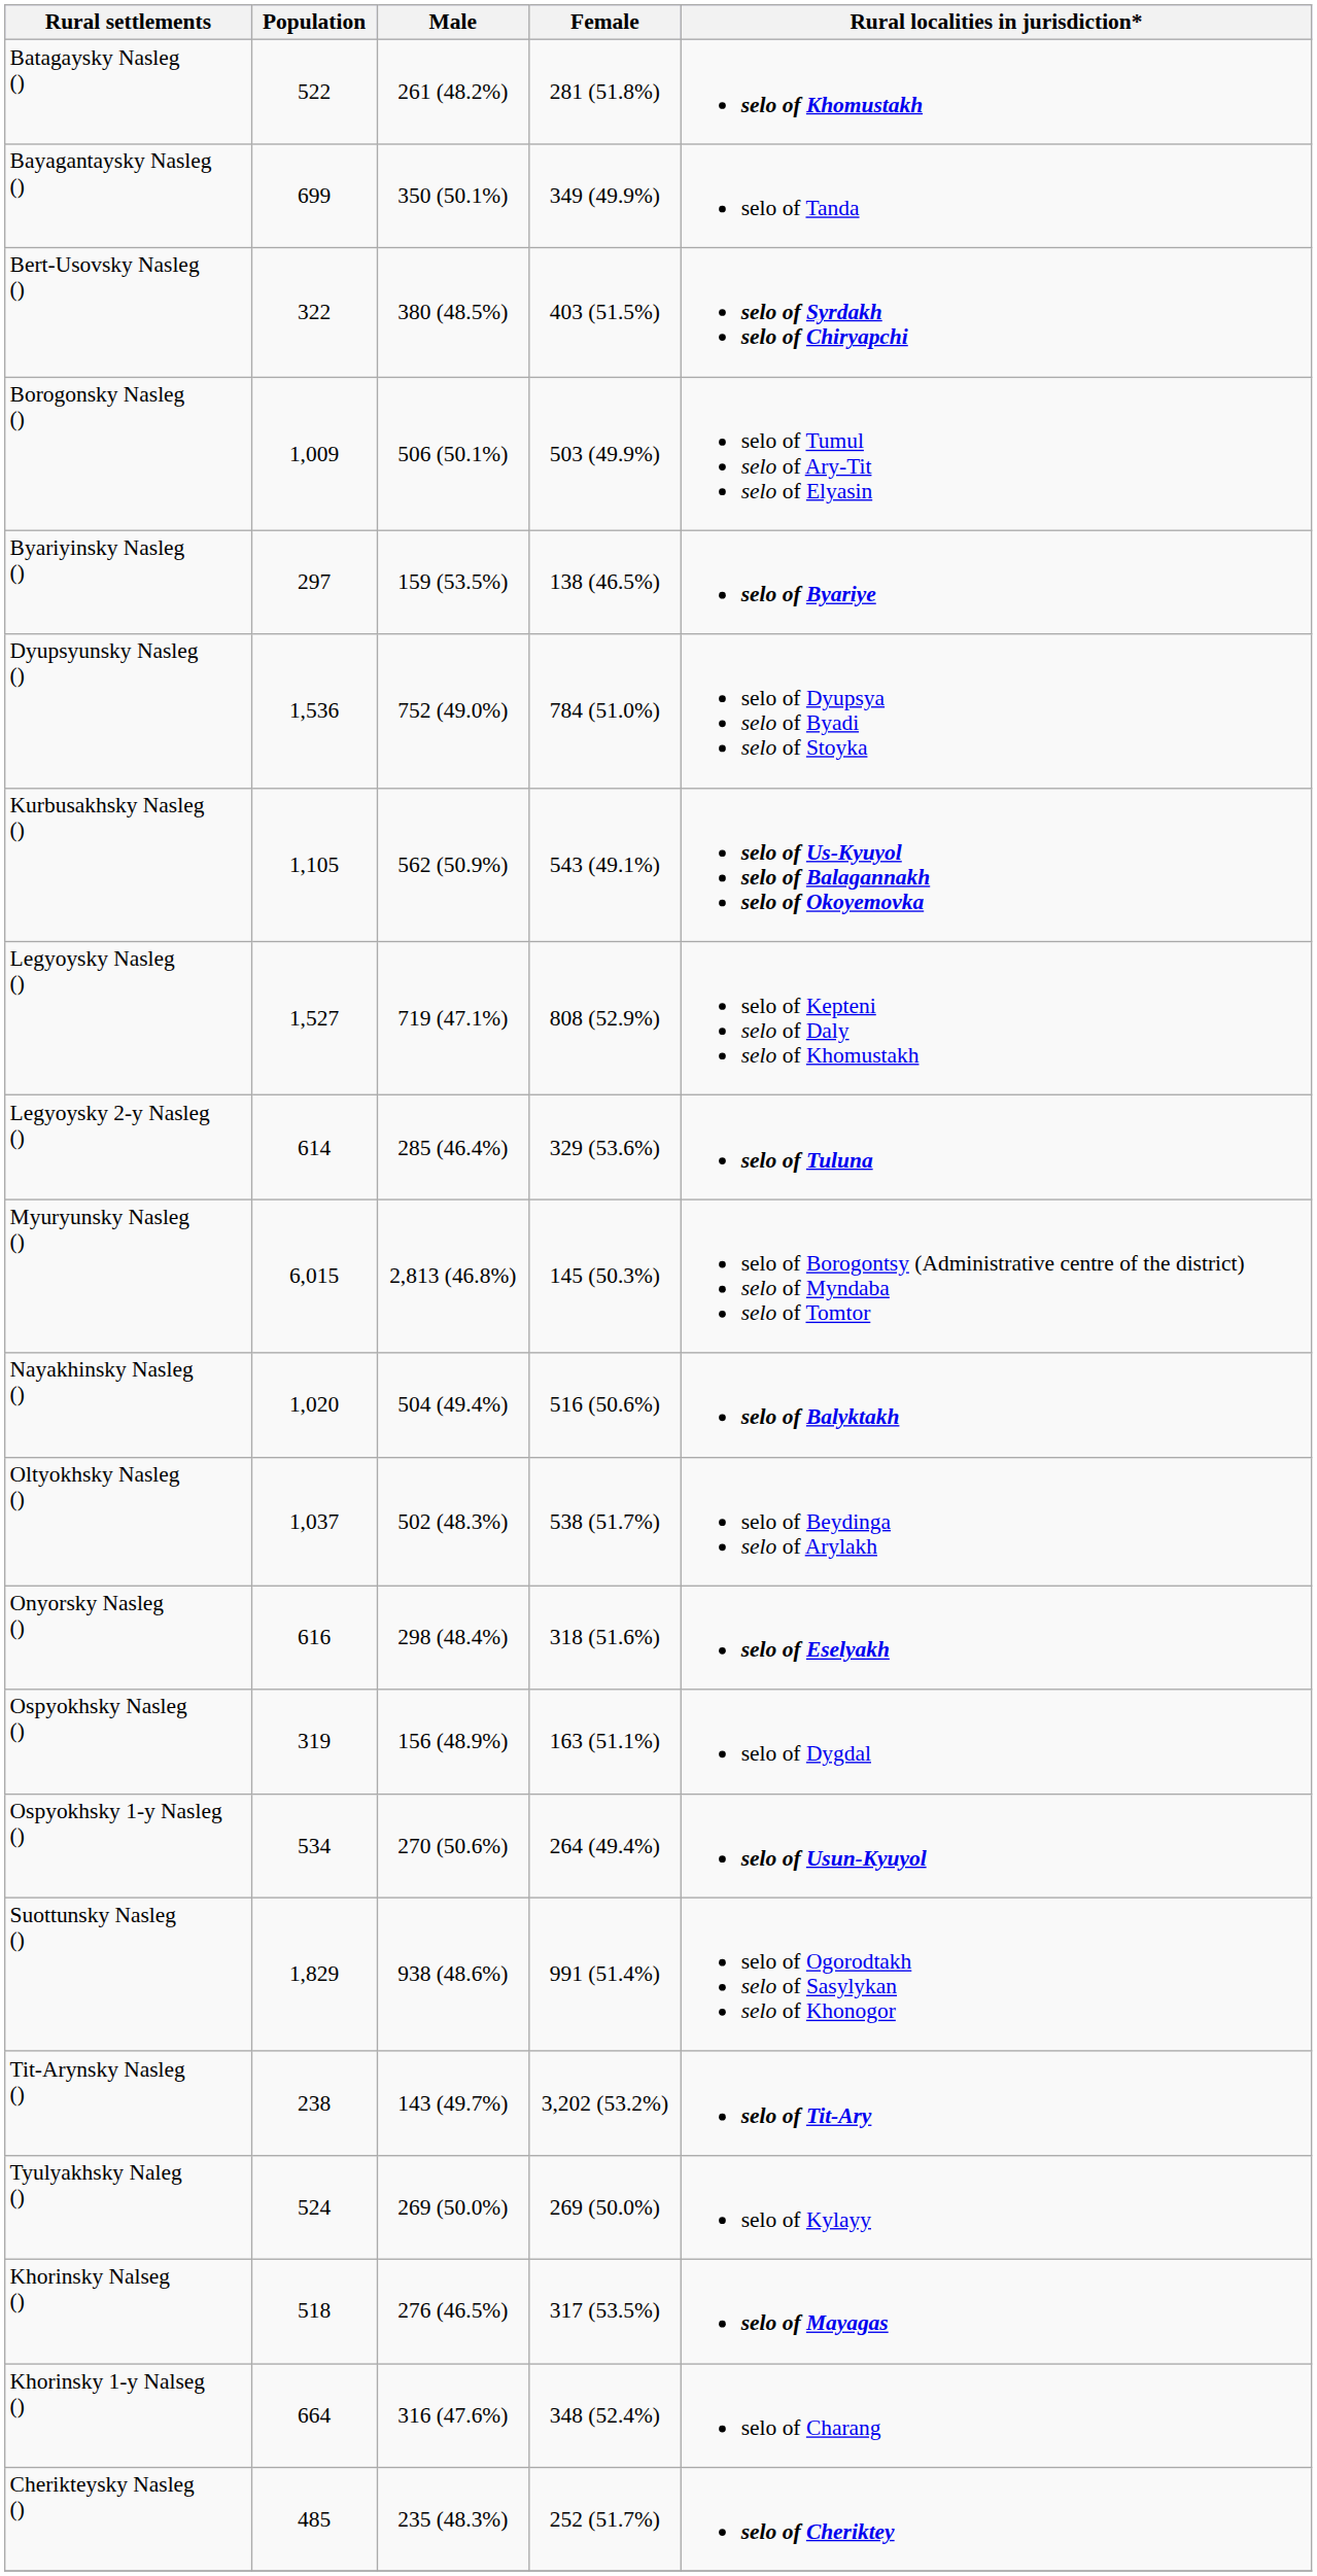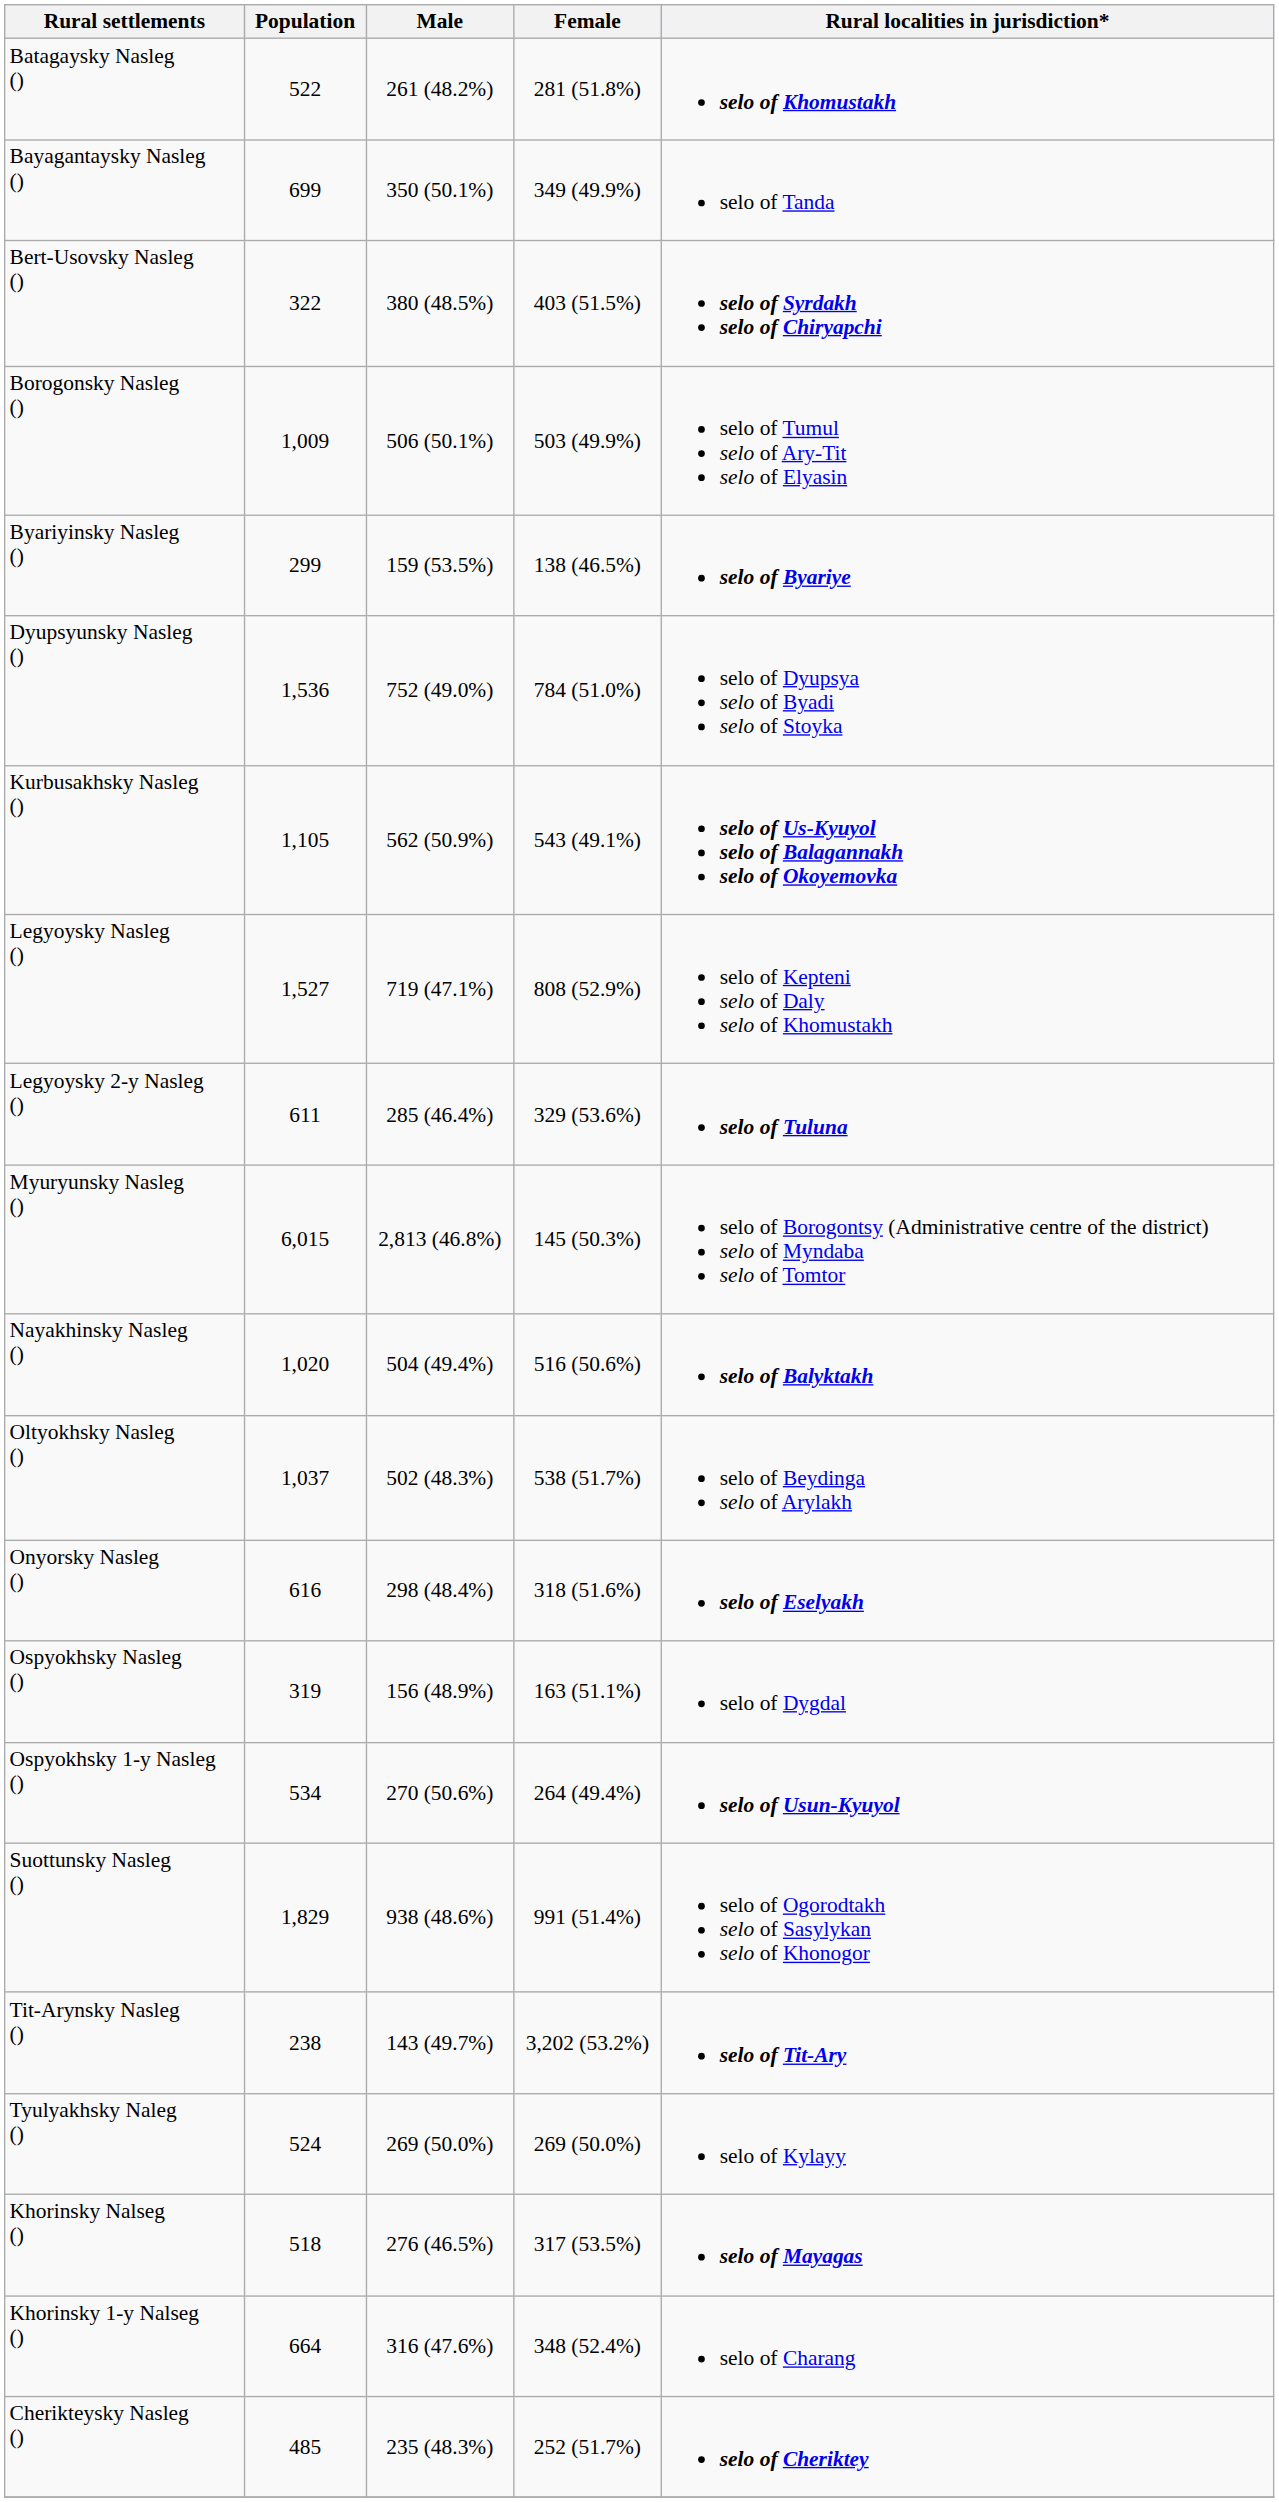Byariyinsky Nasleg () | Population: 297 -> 299
Legyoysky 2-y Nasleg () | Population: 614 -> 611
